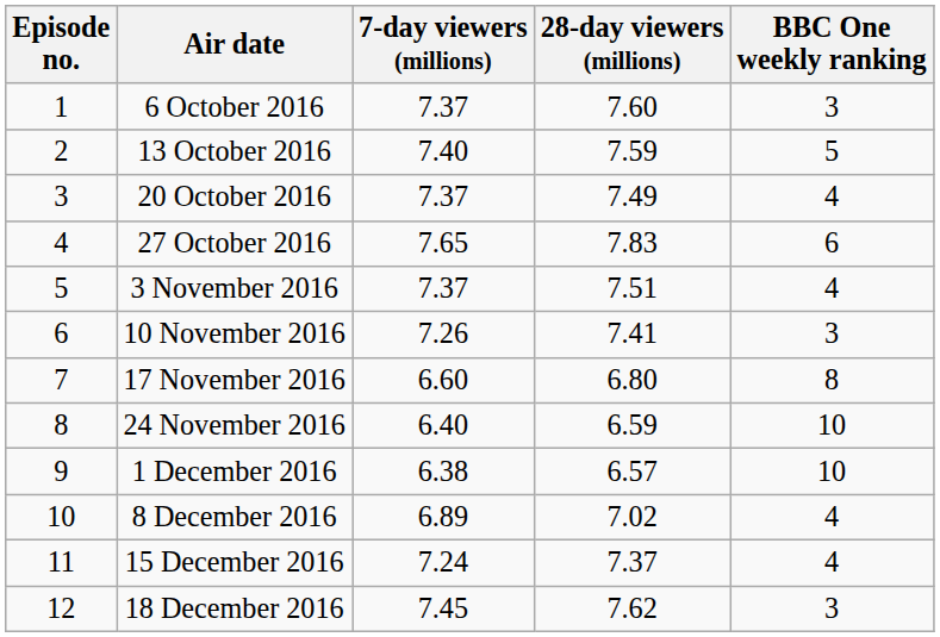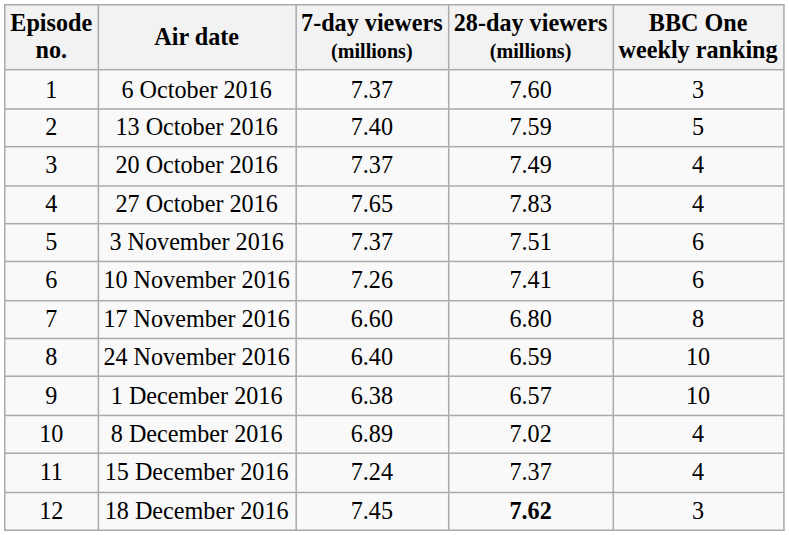27 October 2016 | BBC One weekly ranking: 6 -> 4
3 November 2016 | BBC One weekly ranking: 4 -> 6
10 November 2016 | BBC One weekly ranking: 3 -> 6
18 December 2016 | 28-day viewers (millions): normal -> bold
